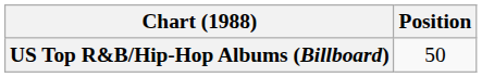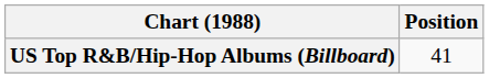US Top R&B/Hip-Hop Albums (Billboard) | Position: 50 -> 41
